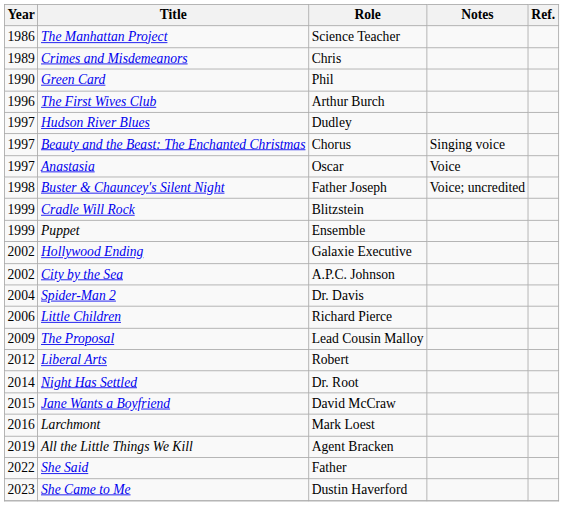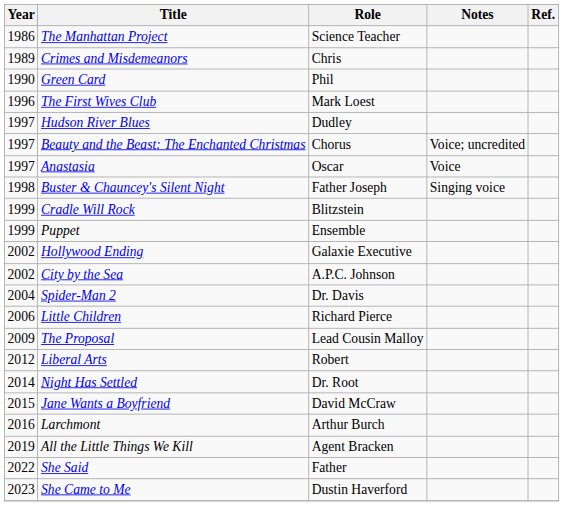The First Wives Club | Role: Arthur Burch -> Mark Loest
Beauty and the Beast: The Enchanted Christmas | Notes: Singing voice -> Voice; uncredited
Buster & Chauncey's Silent Night | Notes: Voice; uncredited -> Singing voice
Larchmont | Role: Mark Loest -> Arthur Burch
